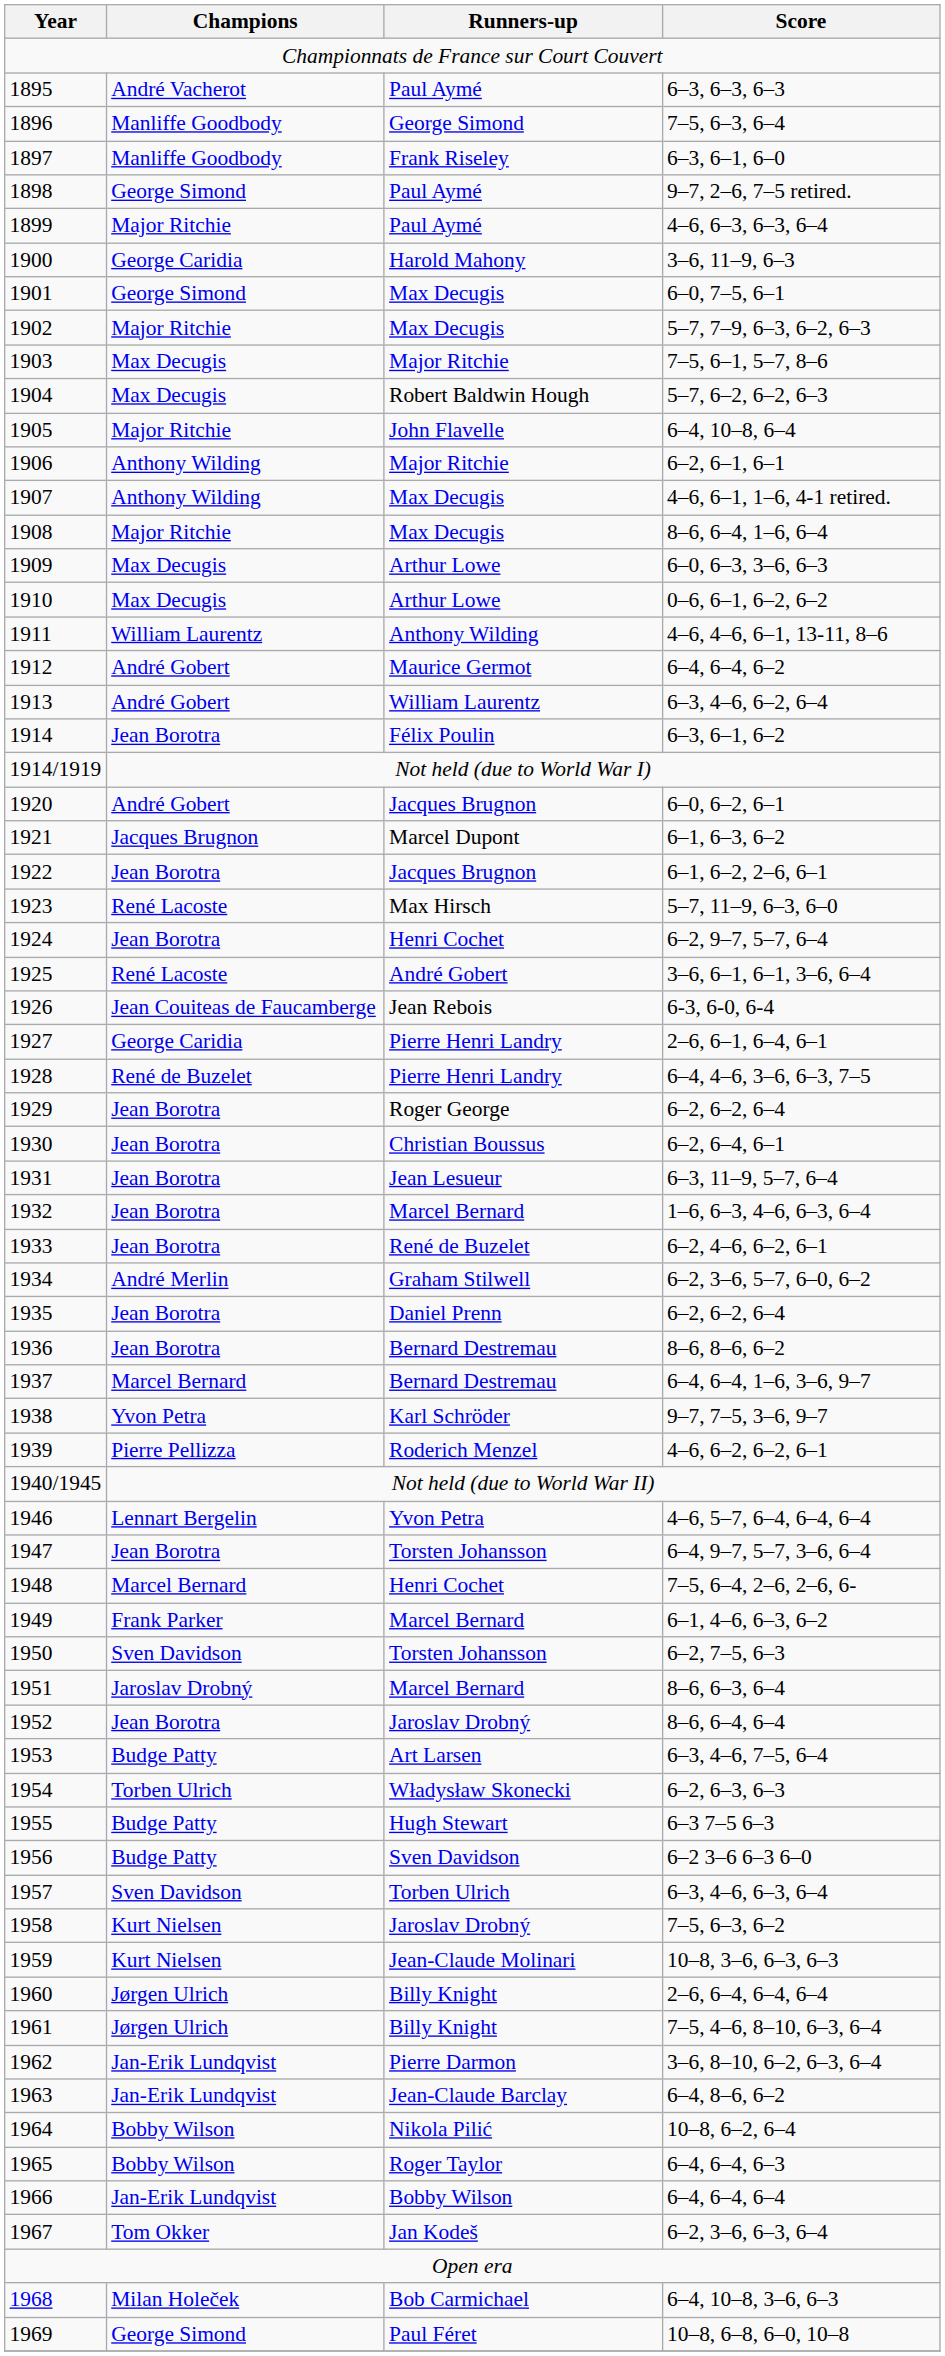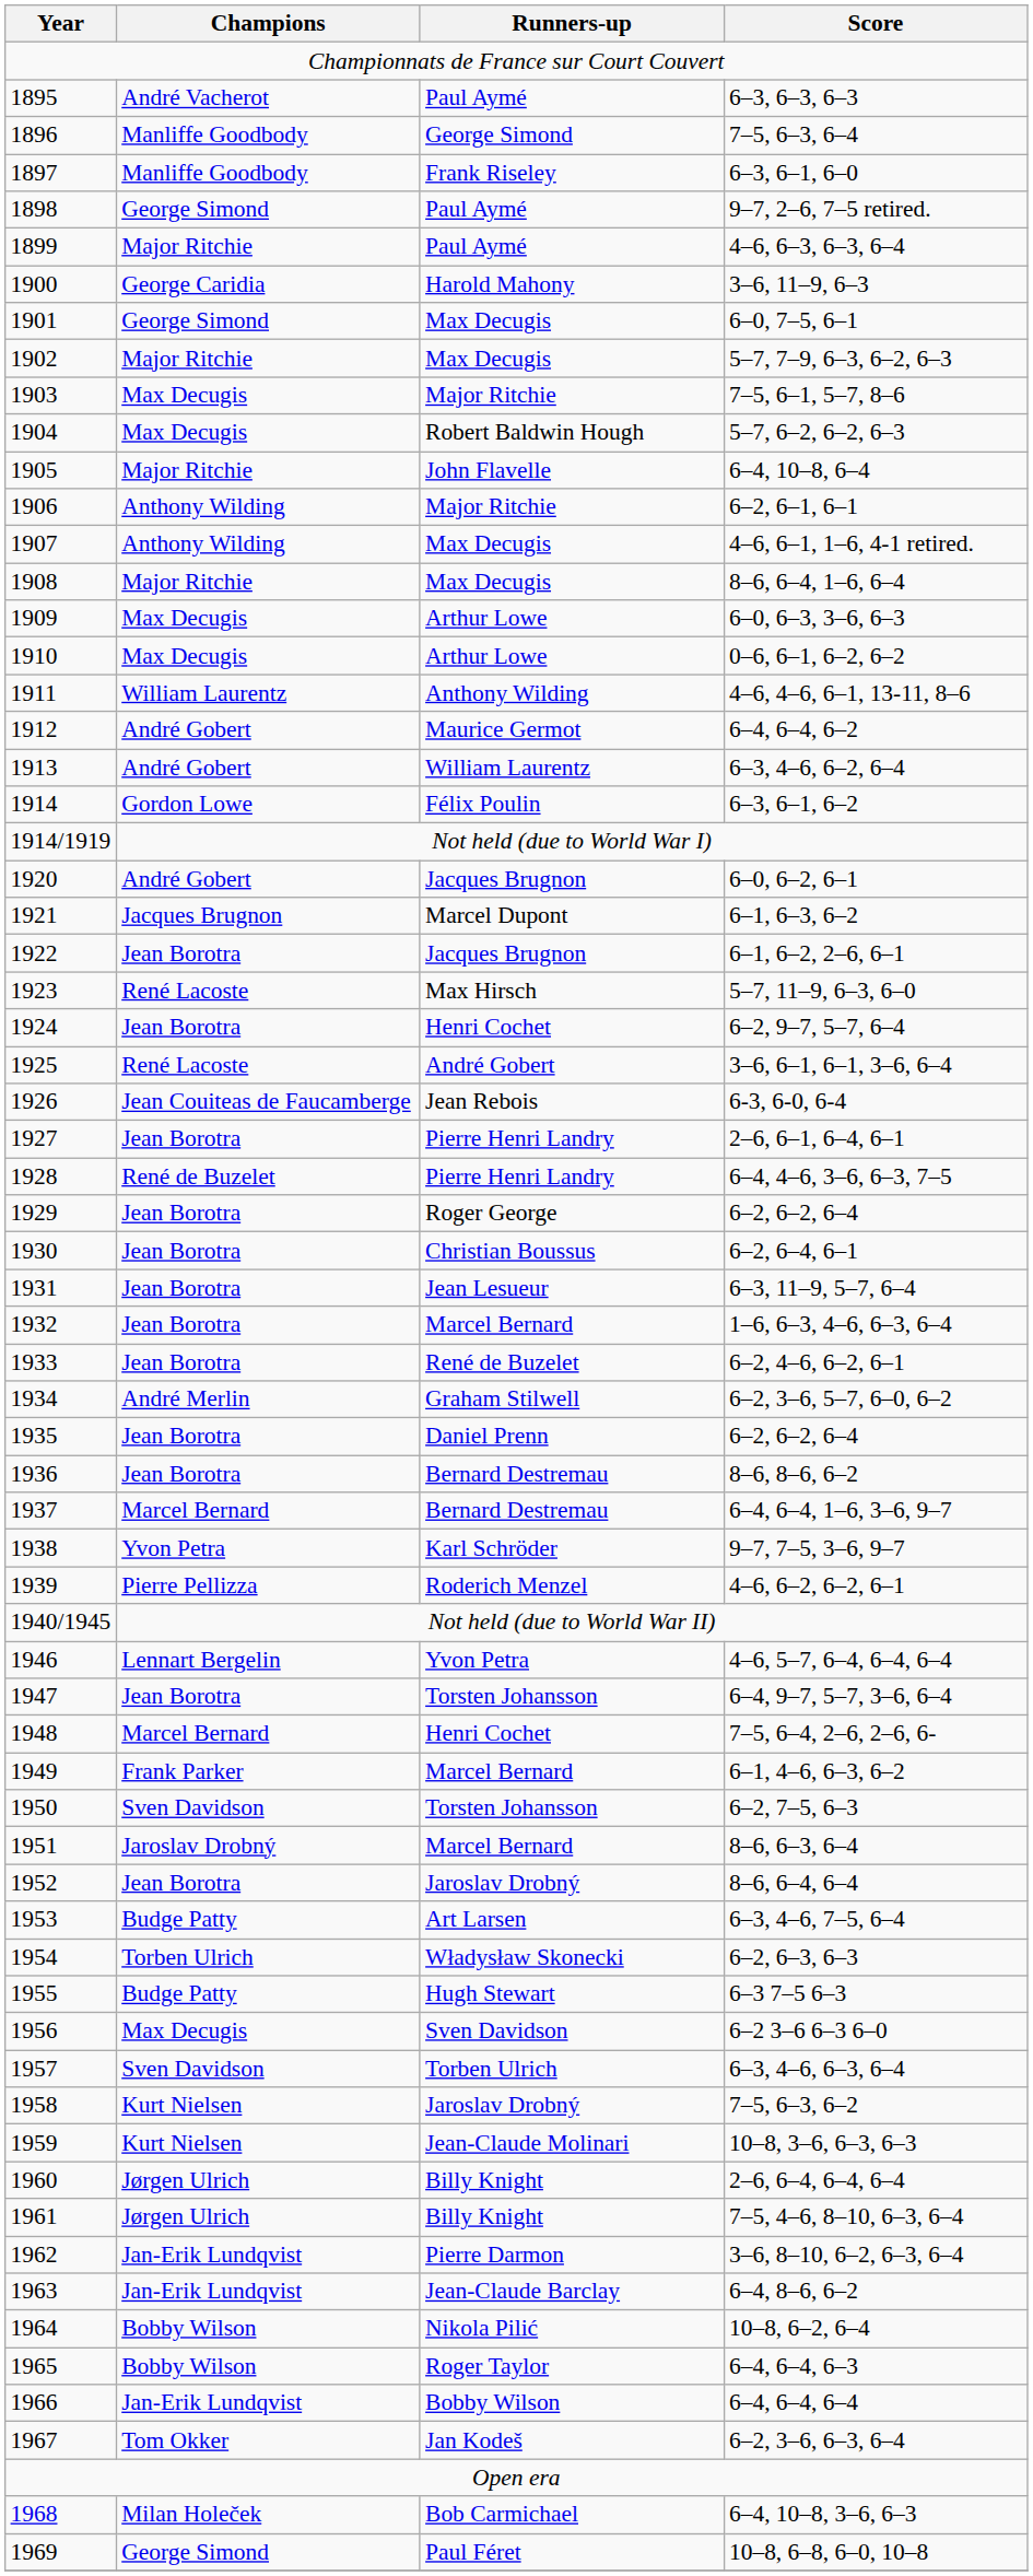1914 | Champions: Jean Borotra -> Gordon Lowe
1927 | Champions: George Caridia -> Jean Borotra
1956 | Champions: Budge Patty -> Max Decugis
